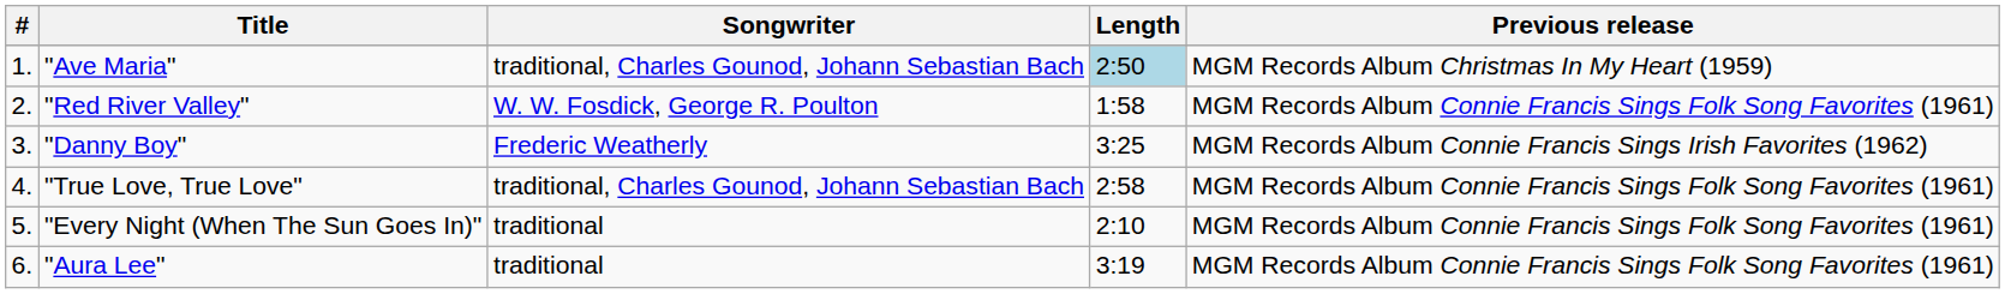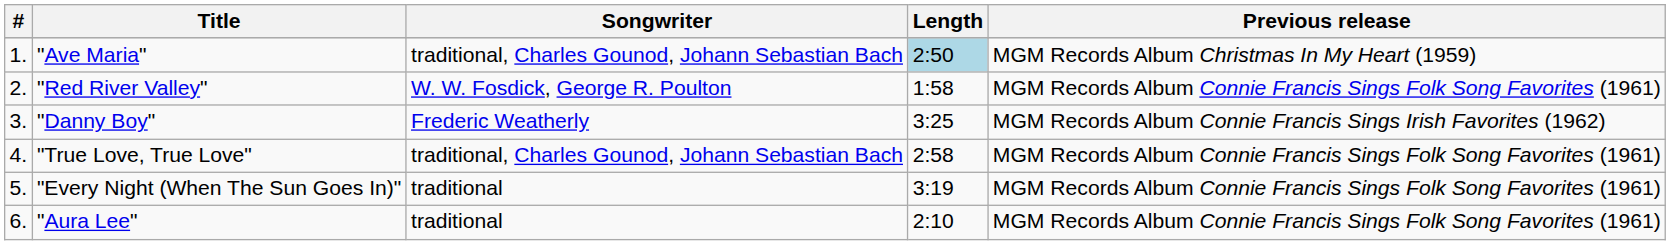"Every Night (When The Sun Goes In)" | Length: 2:10 -> 3:19
"Aura Lee" | Length: 3:19 -> 2:10
